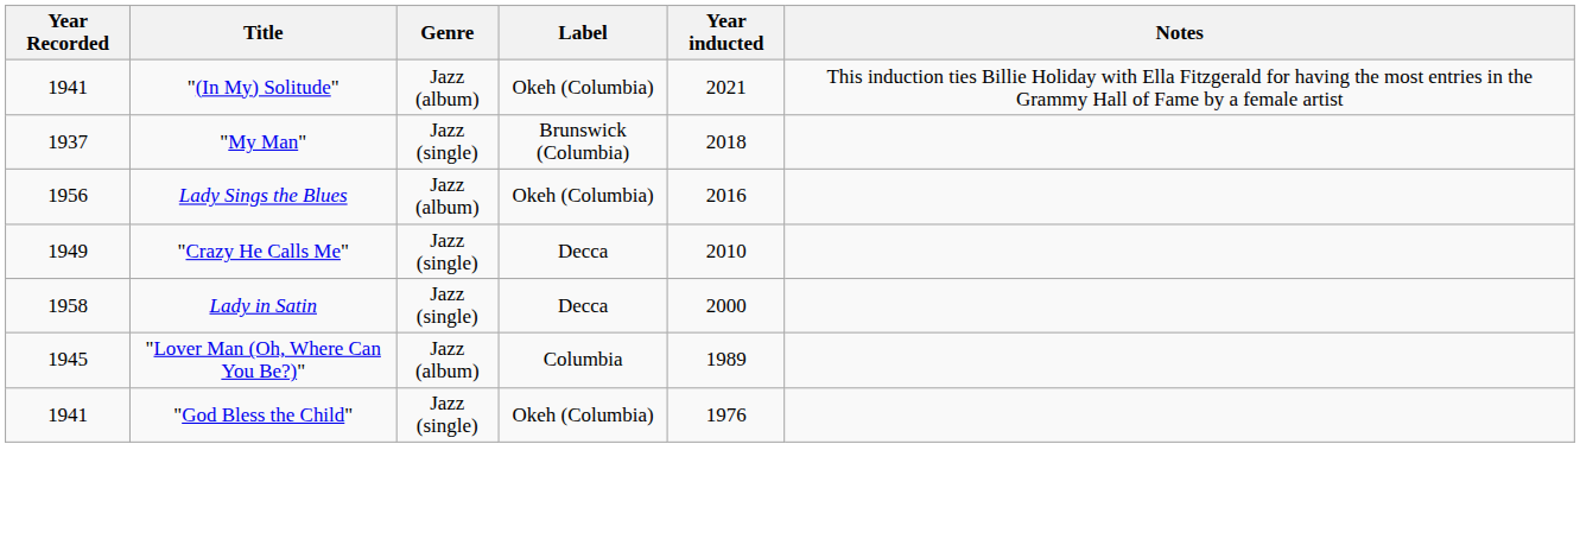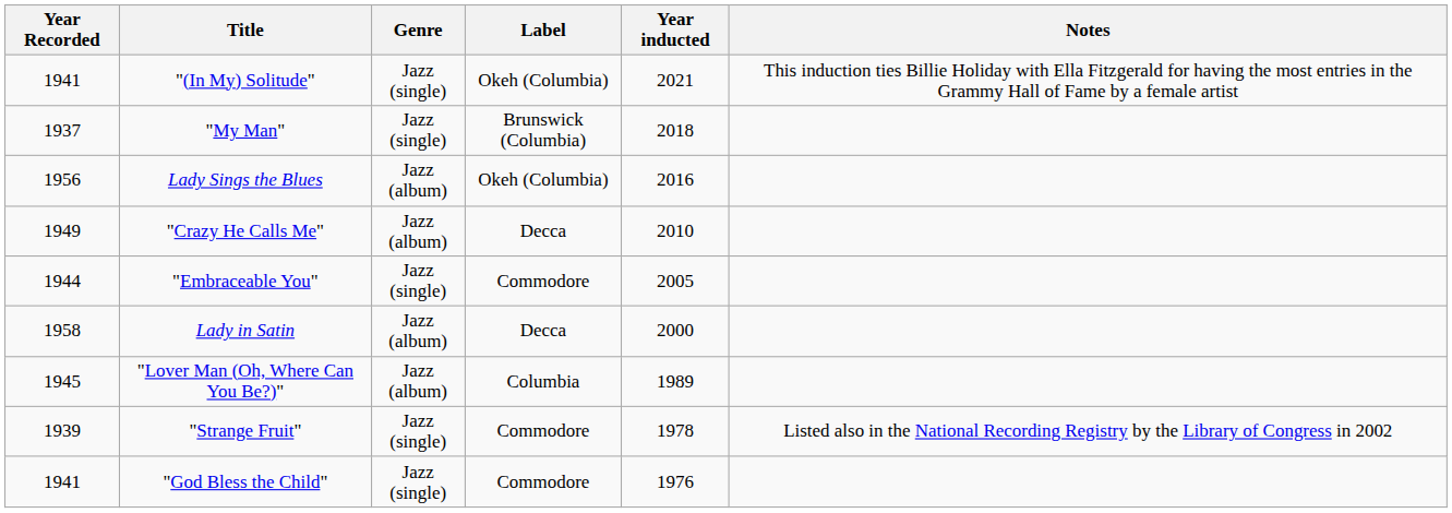"(In My) Solitude" | Genre: Jazz (album) -> Jazz (single)
"Crazy He Calls Me" | Genre: Jazz (single) -> Jazz (album)
+ row: 1944 | "Embraceable You" | Jazz (single) | Commodore | 2005
Lady in Satin | Genre: Jazz (single) -> Jazz (album)
+ row: 1939 | "Strange Fruit" | Jazz (single) | Commodore | 1978 | Listed also in the National Recording Registry by the Library of Congress in 2002
"God Bless the Child" | Label: Okeh (Columbia) -> Commodore
